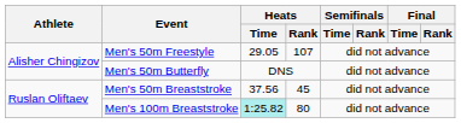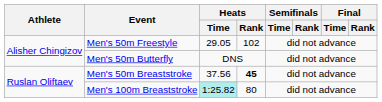Men's 50m Freestyle | Heats / Rank: 107 -> 102
Men's 50m Breaststroke | Heats / Rank: normal -> bold
